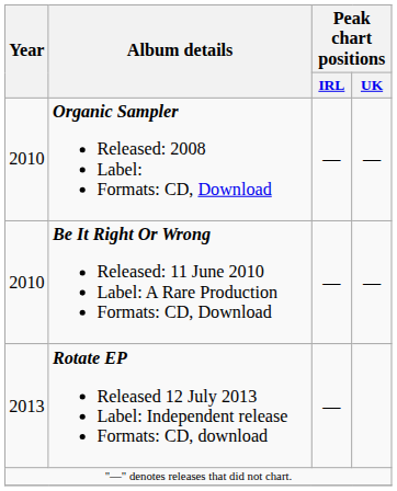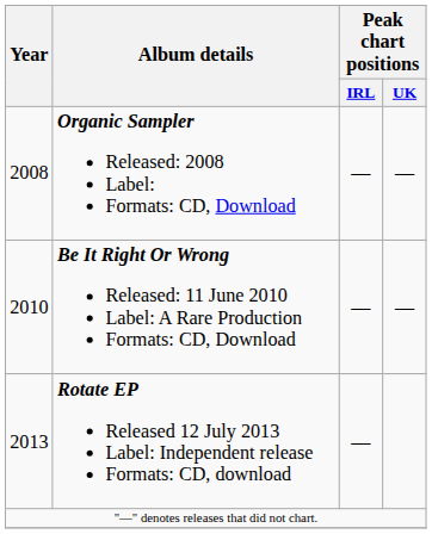Organic Sampler Released: 2008 Label: Formats: CD, Download | Year: 2010 -> 2008
